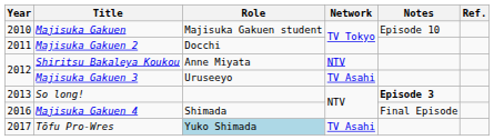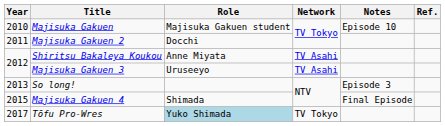Shiritsu Bakaleya Koukou | Network: NTV -> TV Asahi
So long! | Notes: bold -> normal
Majisuka Gakuen 4 | Year: 2016 -> 2015
Tōfu Pro-Wres | Network: TV Asahi -> TV Tokyo
